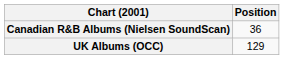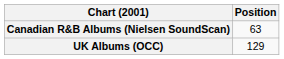Canadian R&B Albums (Nielsen SoundScan) | Position: 36 -> 63
